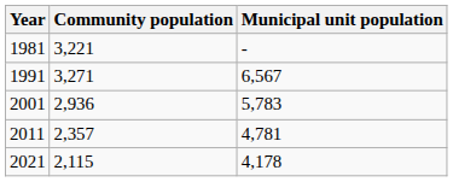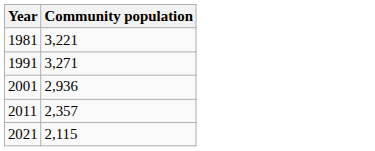- column: Municipal unit population | - | 6,567 | 5,783 | 4,781 | 4,178
